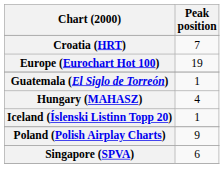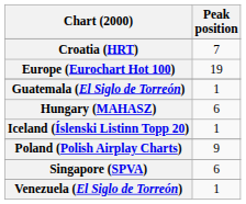Hungary (MAHASZ) | Peak position: 4 -> 6
+ row: Venezuela (El Siglo de Torreón) | 1
